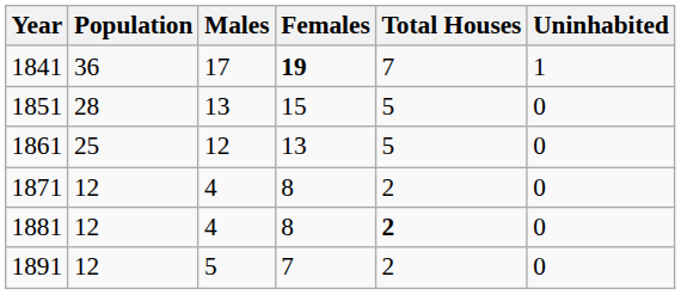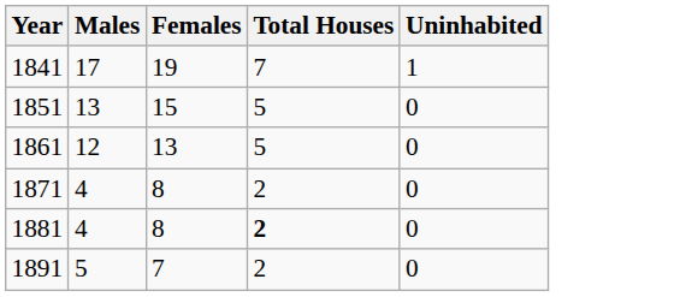- column: Population | 36 | 28 | 25 | 12 | 12 | 12
1841 | Females: bold -> normal
